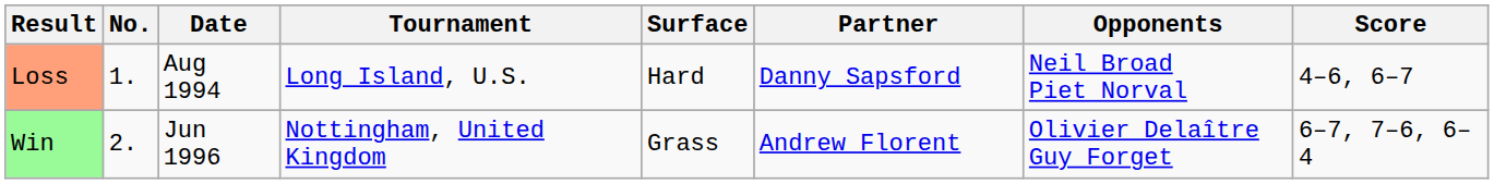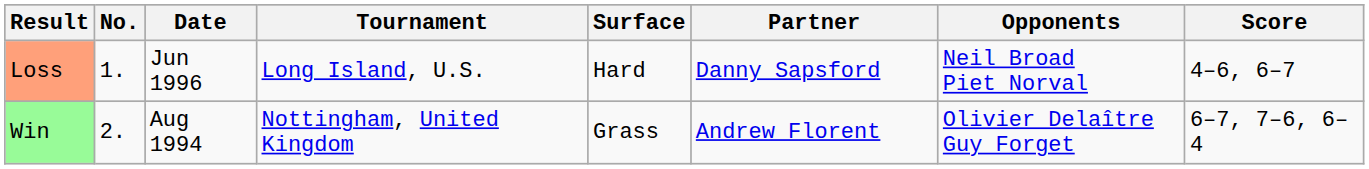Loss | Date: Aug 1994 -> Jun 1996
Win | Date: Jun 1996 -> Aug 1994
